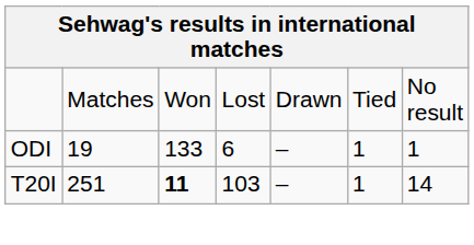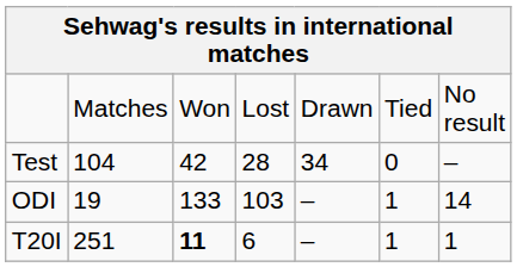+ row: Test | 104 | 42 | 28 | 34 | 0 | –
ODI | column 4: 6 -> 103
ODI | column 7: 1 -> 14
T20I | column 4: 103 -> 6
T20I | column 7: 14 -> 1
